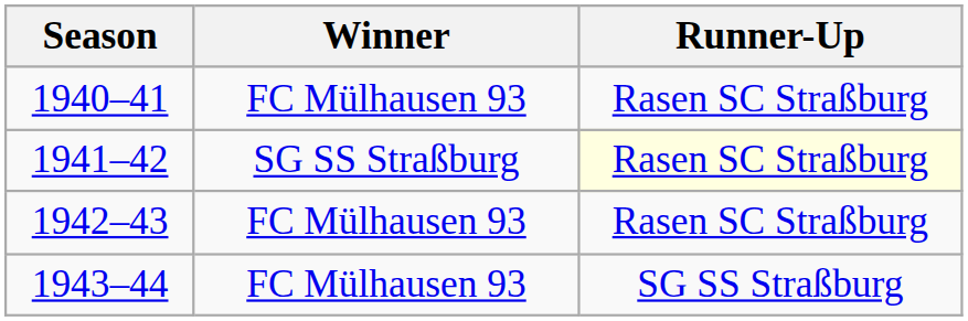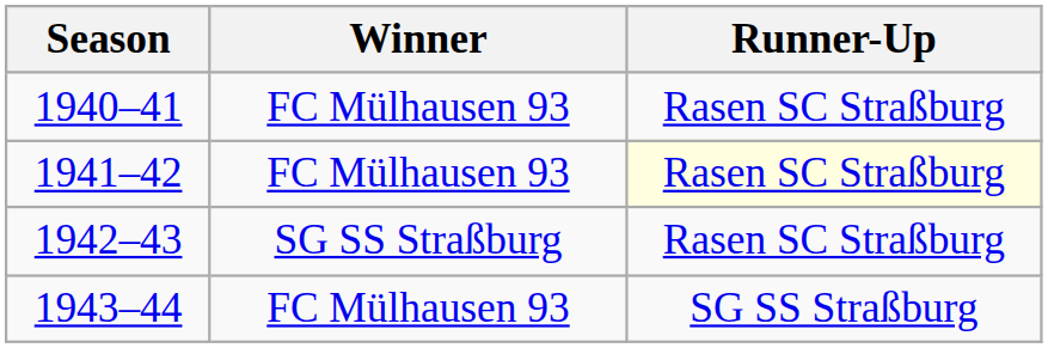1941–42 | Winner: SG SS Straßburg -> FC Mülhausen 93
1942–43 | Winner: FC Mülhausen 93 -> SG SS Straßburg
